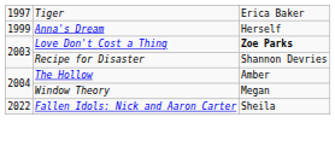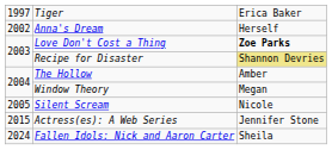Anna's Dream | column 1: 1999 -> 2002
Recipe for Disaster | column 3: no background -> khaki background
+ row: 2005 | Silent Scream | Nicole
+ row: 2015 | Actress(es): A Web Series | Jennifer Stone
Fallen Idols: Nick and Aaron Carter | column 1: 2022 -> 2024
